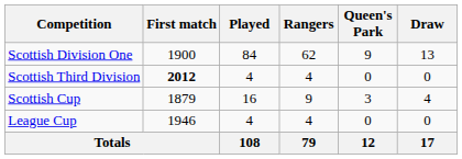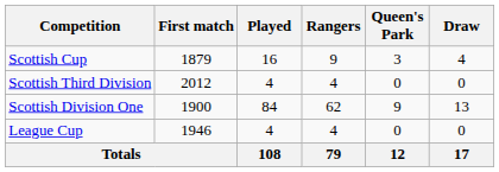rows swapped: Scottish Division One <-> Scottish Cup
Scottish Third Division | First match: bold -> normal
